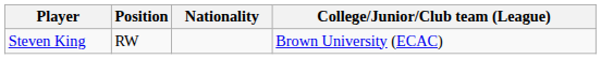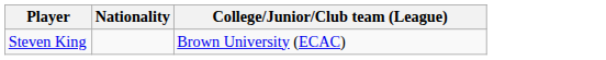- column: Position | RW
